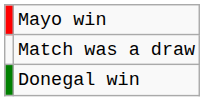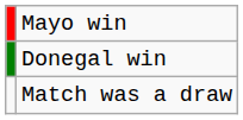rows swapped: Donegal win <-> Match was a draw
